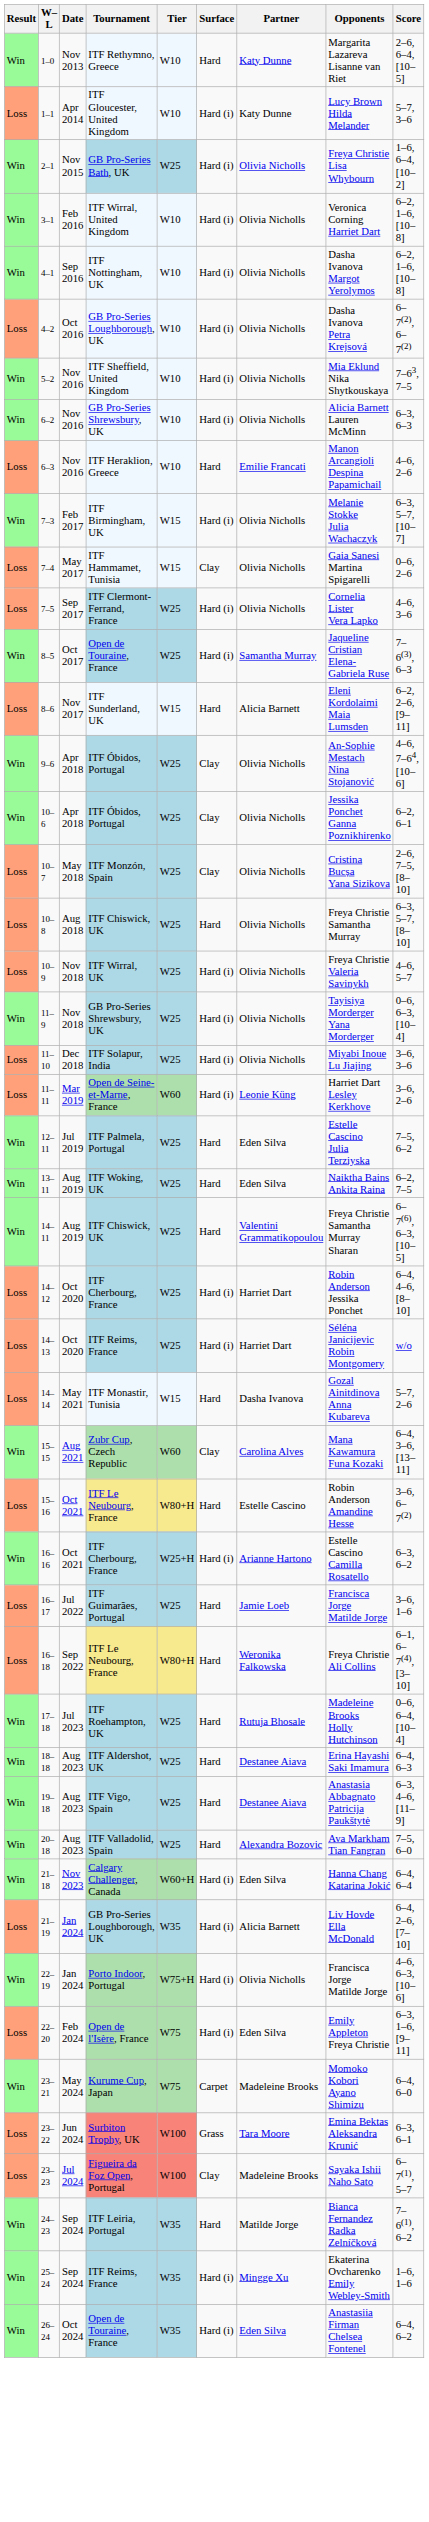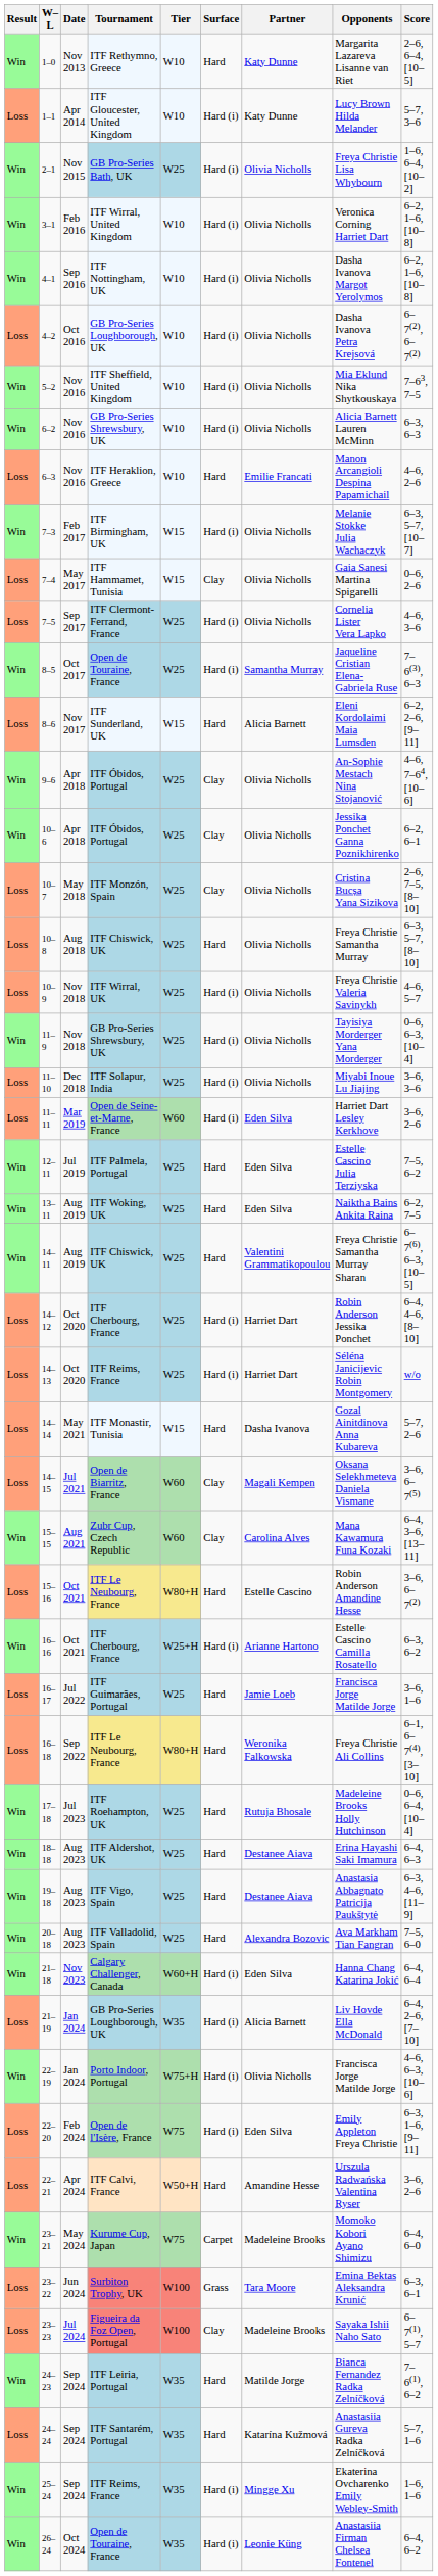11–11 | Partner: Leonie Küng -> Eden Silva
+ row: Loss | 14–15 | Jul 2021 | Open de Biarritz, France | W60 | Clay | Magali Kempen | Oksana Selekhmeteva Daniela Vismane | 3–6, 6–7(5)
+ row: Loss | 22–21 | Apr 2024 | ITF Calvi, France | W50+H | Hard | Amandine Hesse | Urszula Radwańska Valentina Ryser | 3–6, 2–6
+ row: Loss | 24–24 | Sep 2024 | ITF Santarém, Portugal | W35 | Hard | Katarína Kužmová | Anastasiia Gureva Radka Zelníčková | 5–7, 1–6
26–24 | Partner: Eden Silva -> Leonie Küng
